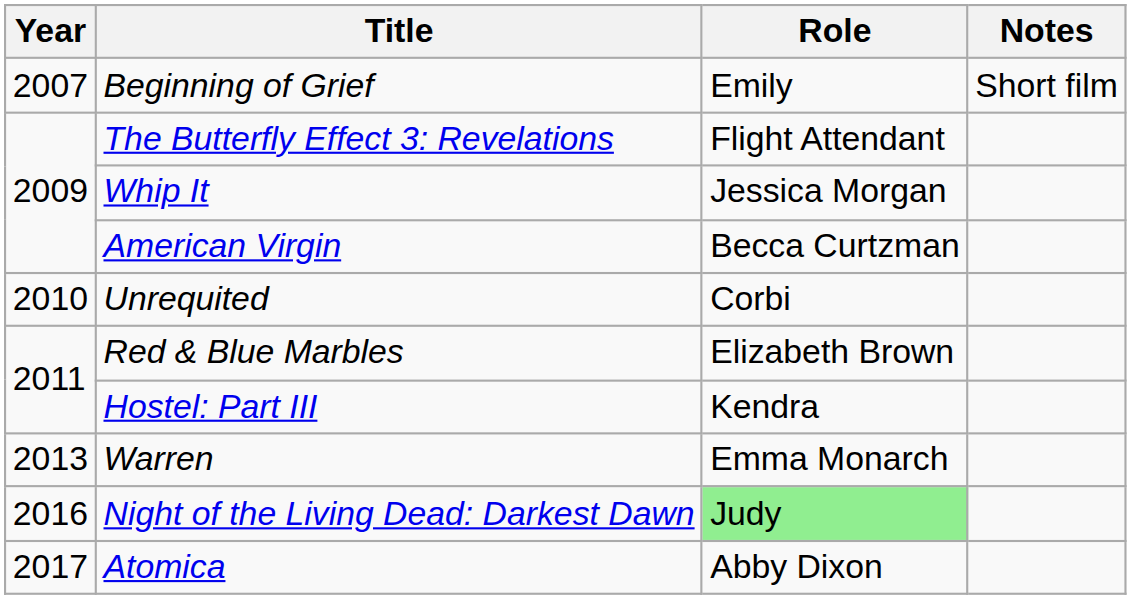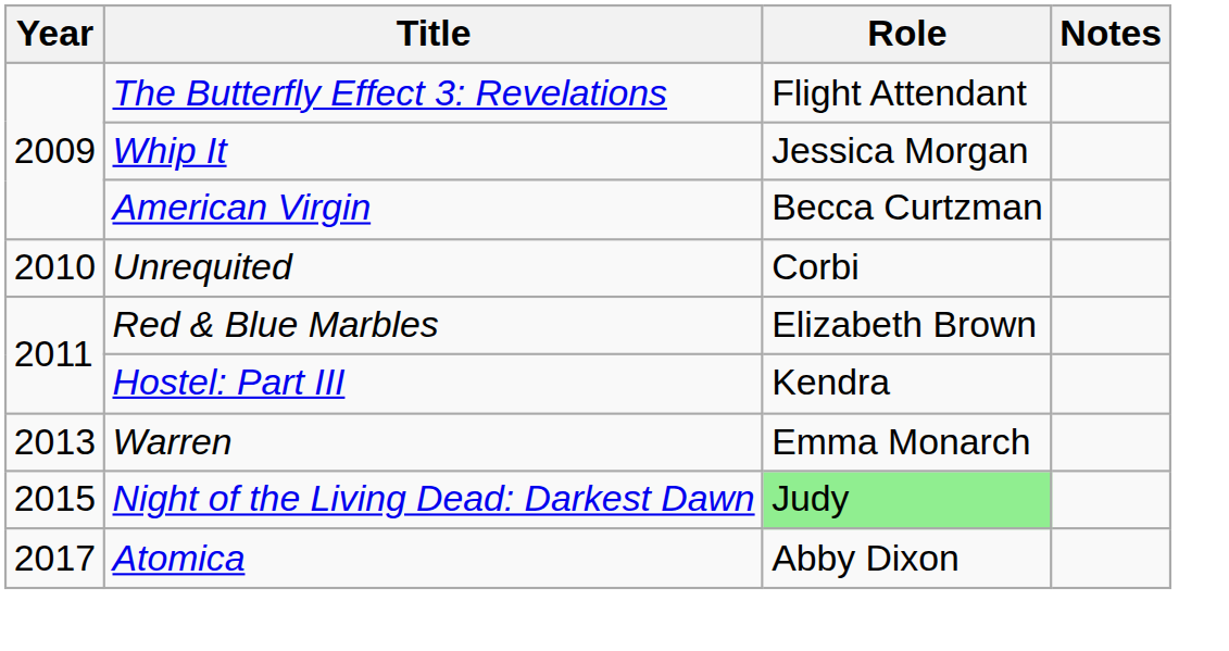- row: 2007 | Beginning of Grief | Emily | Short film
Night of the Living Dead: Darkest Dawn | Year: 2016 -> 2015
